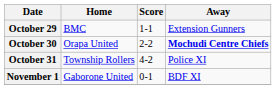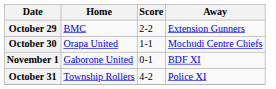October 29 | Score: 1-1 -> 2-2
October 30 | Score: 2-2 -> 1-1
October 30 | Away: bold -> normal
rows swapped: October 31 <-> November 1
